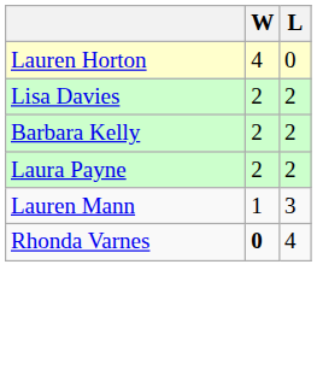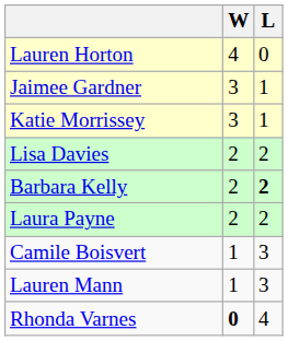+ row: Jaimee Gardner | 3 | 1
+ row: Katie Morrissey | 3 | 1
Barbara Kelly | L: normal -> bold
+ row: Camile Boisvert | 1 | 3
